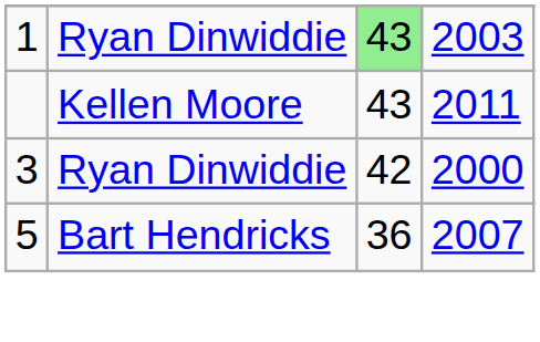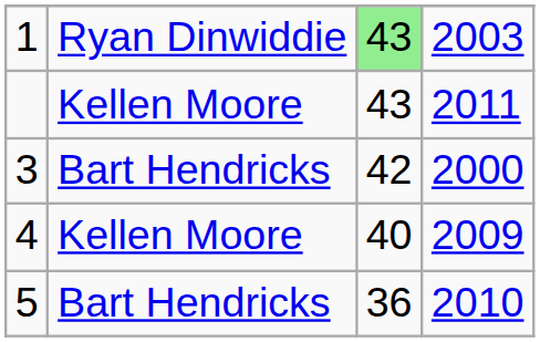3 | column 2: Ryan Dinwiddie -> Bart Hendricks
+ row: 4 | Kellen Moore | 40 | 2009
5 | column 4: 2007 -> 2010
